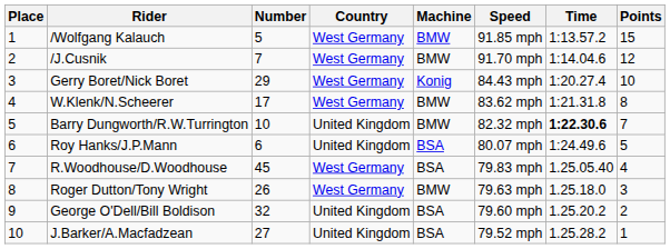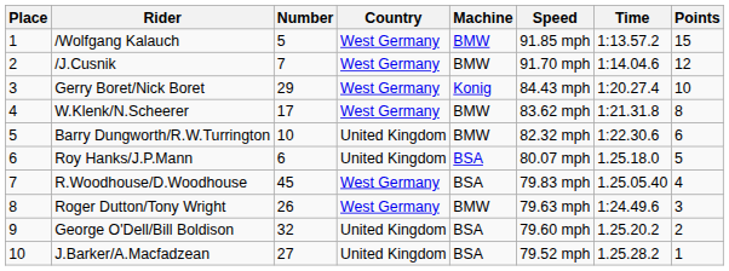Barry Dungworth/R.W.Turrington | Time: bold -> normal
Barry Dungworth/R.W.Turrington | Points: 7 -> 6
Roy Hanks/J.P.Mann | Time: 1:24.49.6 -> 1.25.18.0
Roger Dutton/Tony Wright | Time: 1.25.18.0 -> 1:24.49.6
